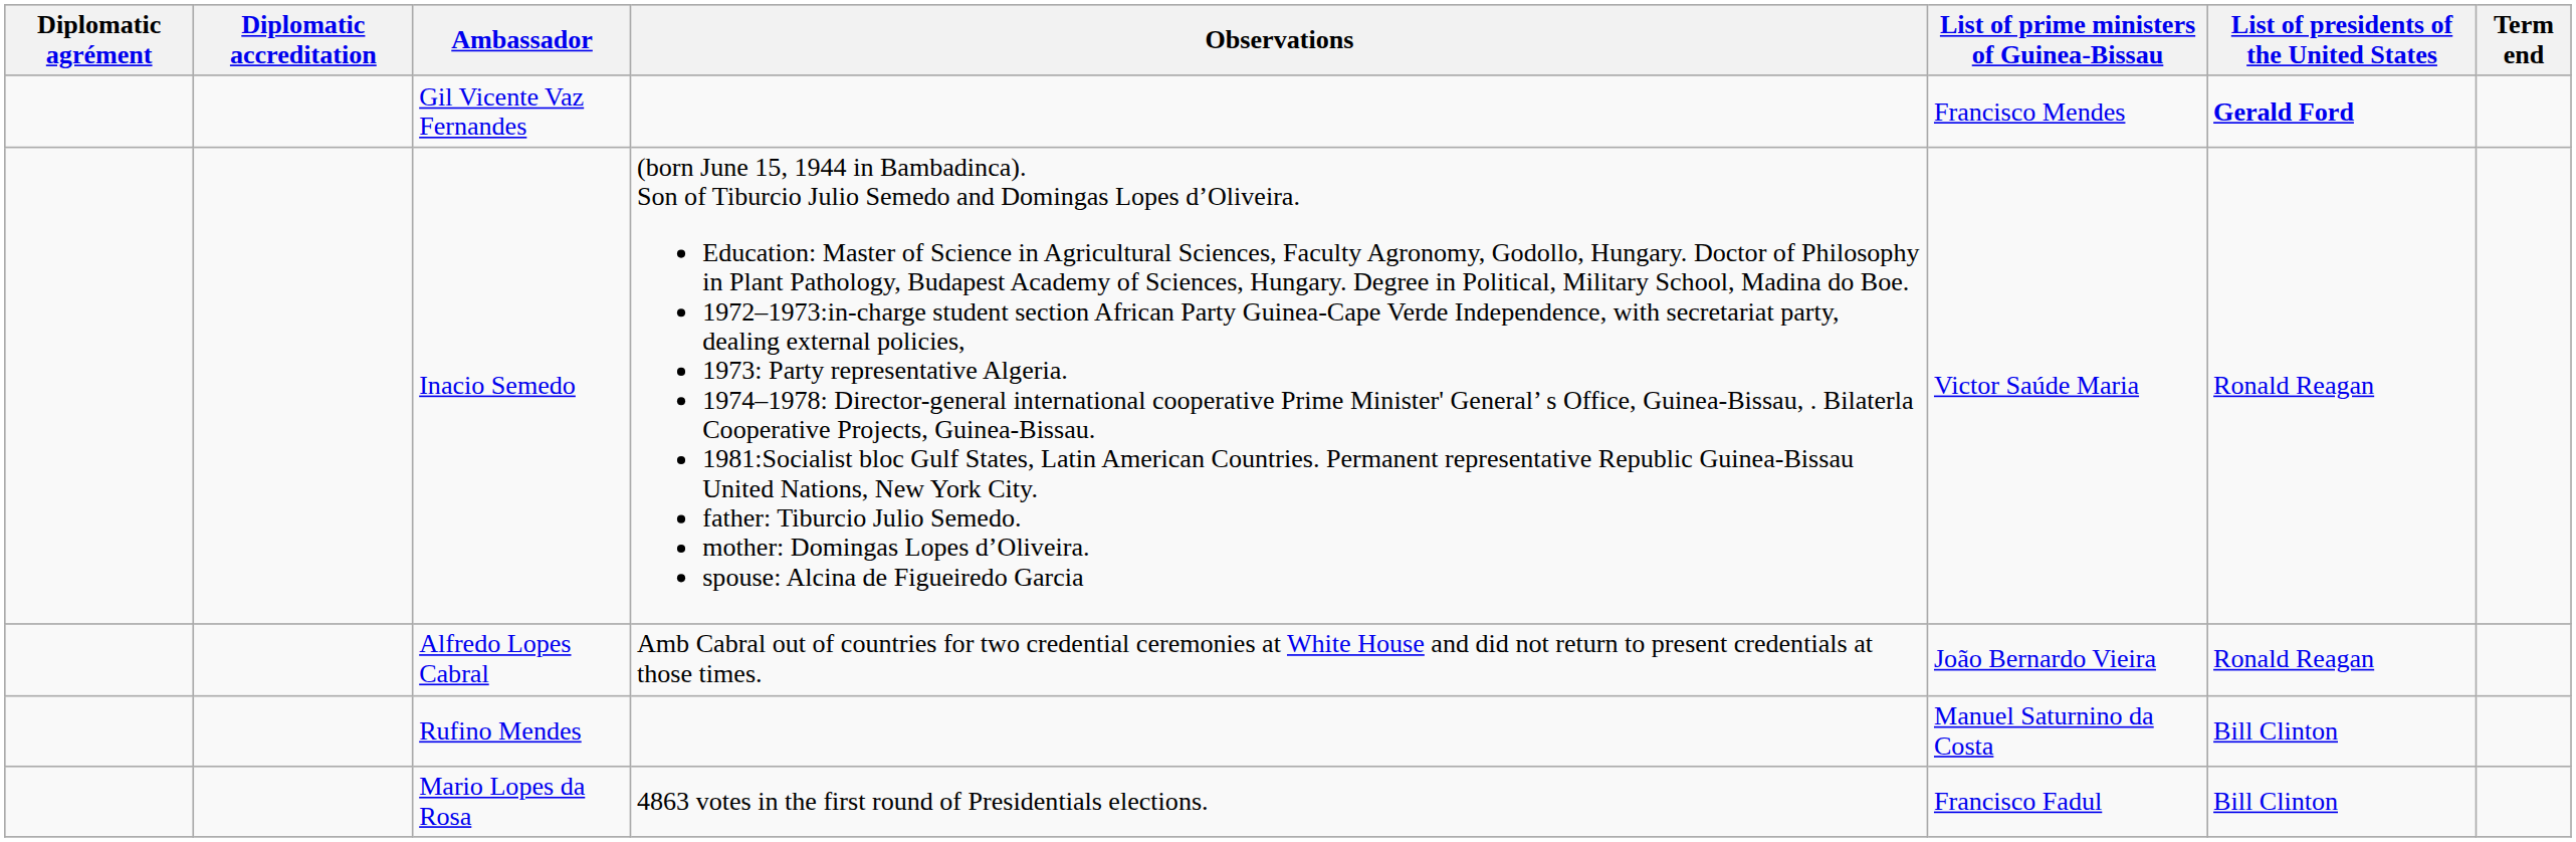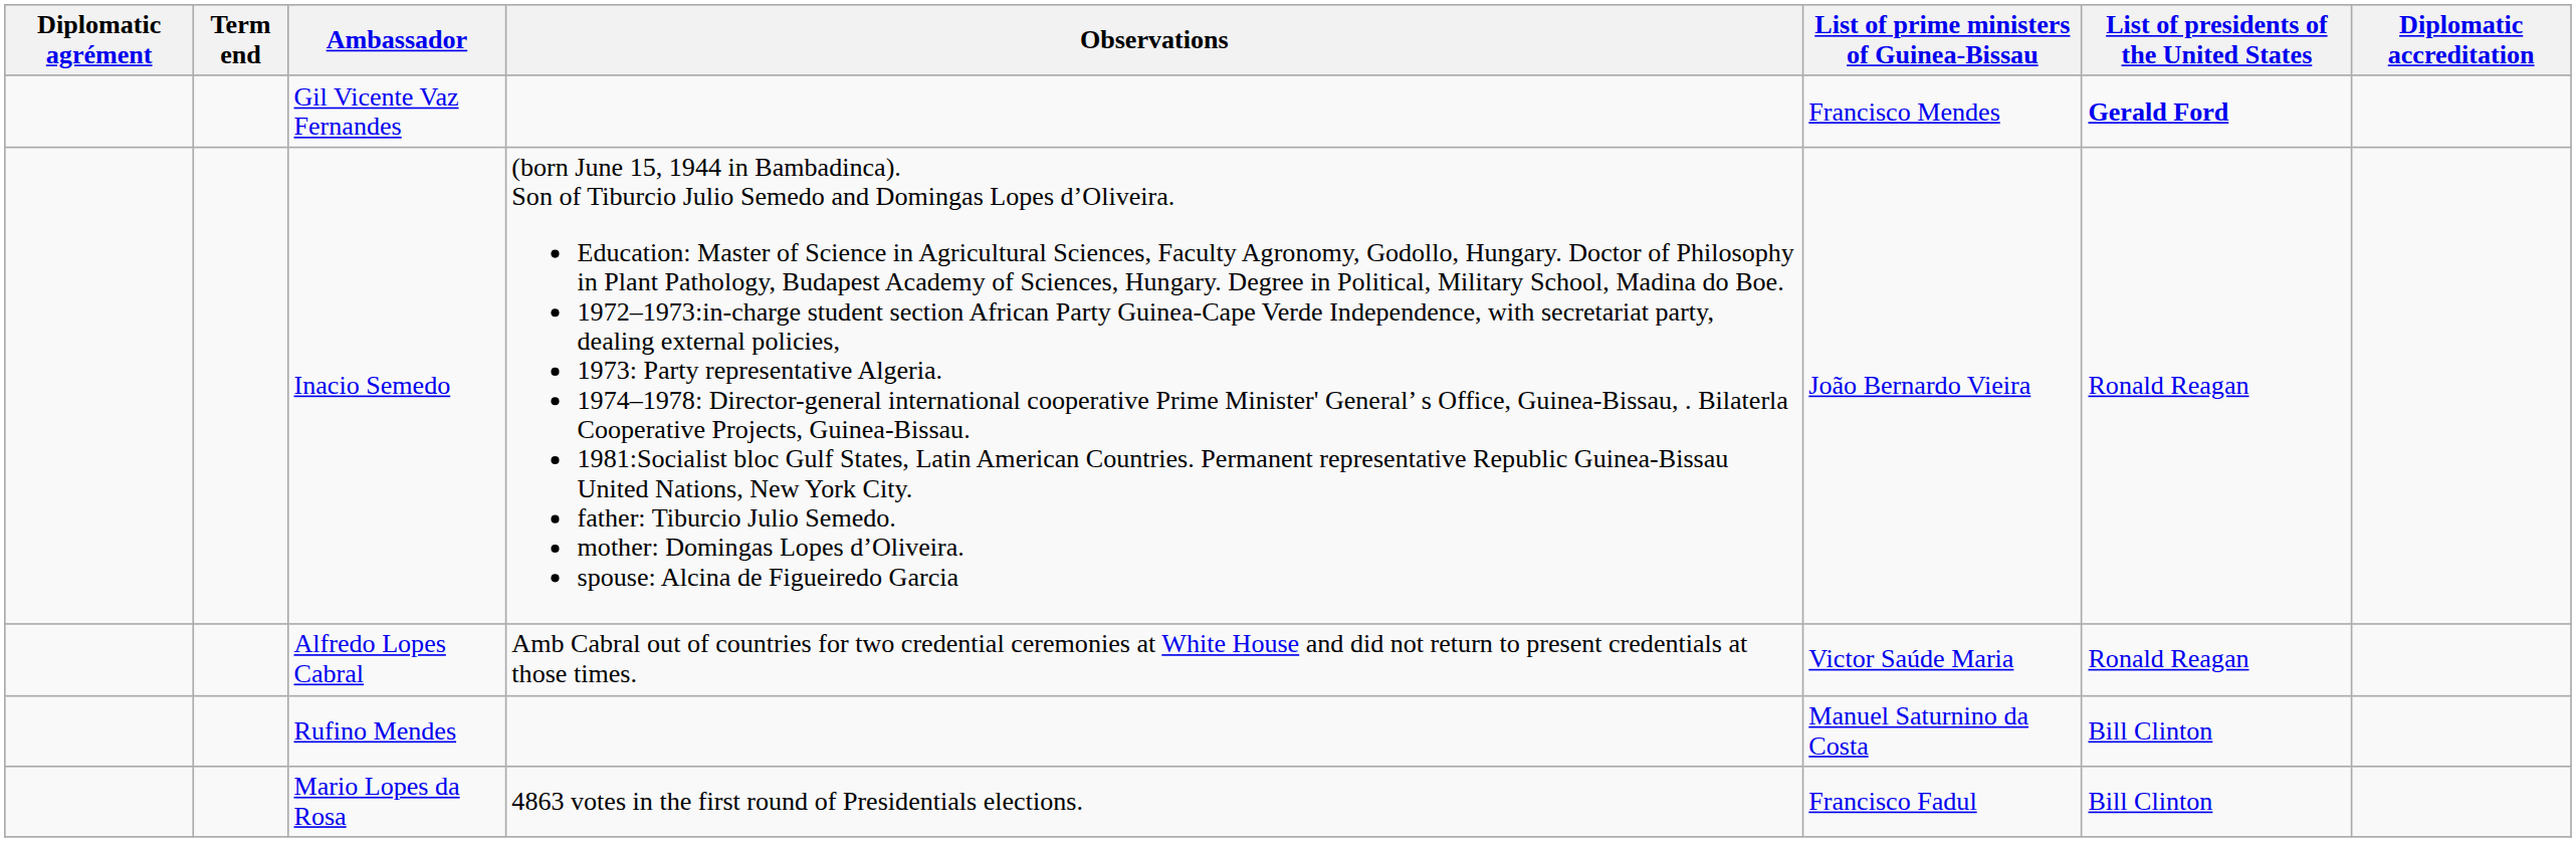columns swapped: Diplomatic accreditation <-> Term end
Inacio Semedo | List of prime ministers of Guinea-Bissau: Victor Saúde Maria -> João Bernardo Vieira
Alfredo Lopes Cabral | List of prime ministers of Guinea-Bissau: João Bernardo Vieira -> Victor Saúde Maria
